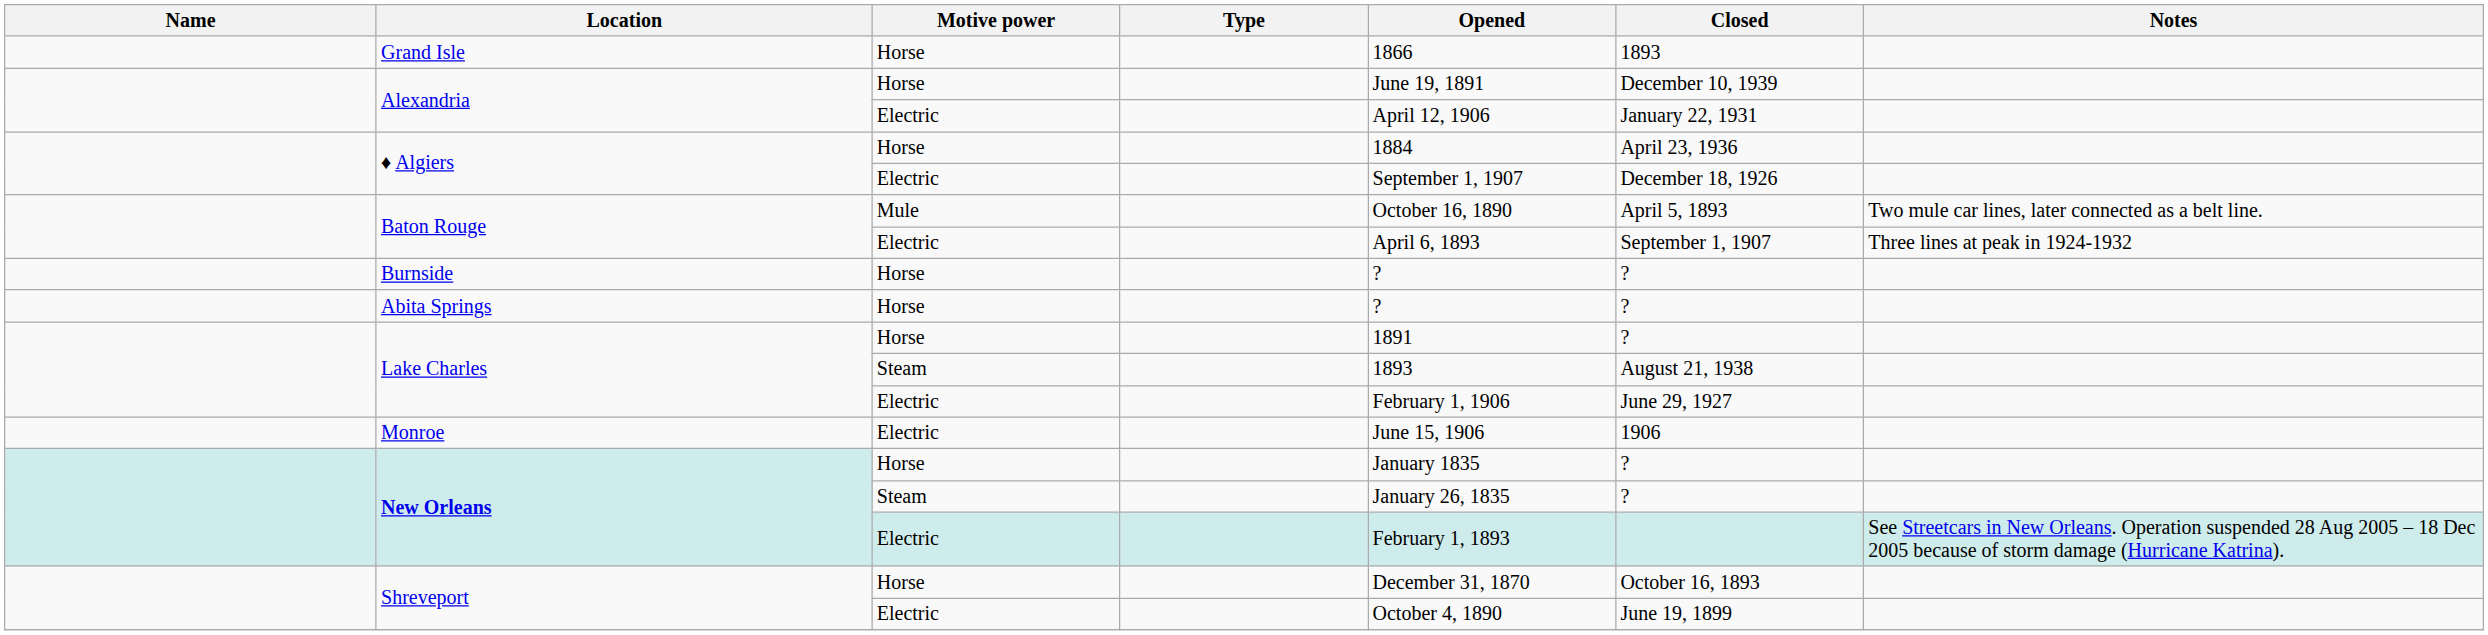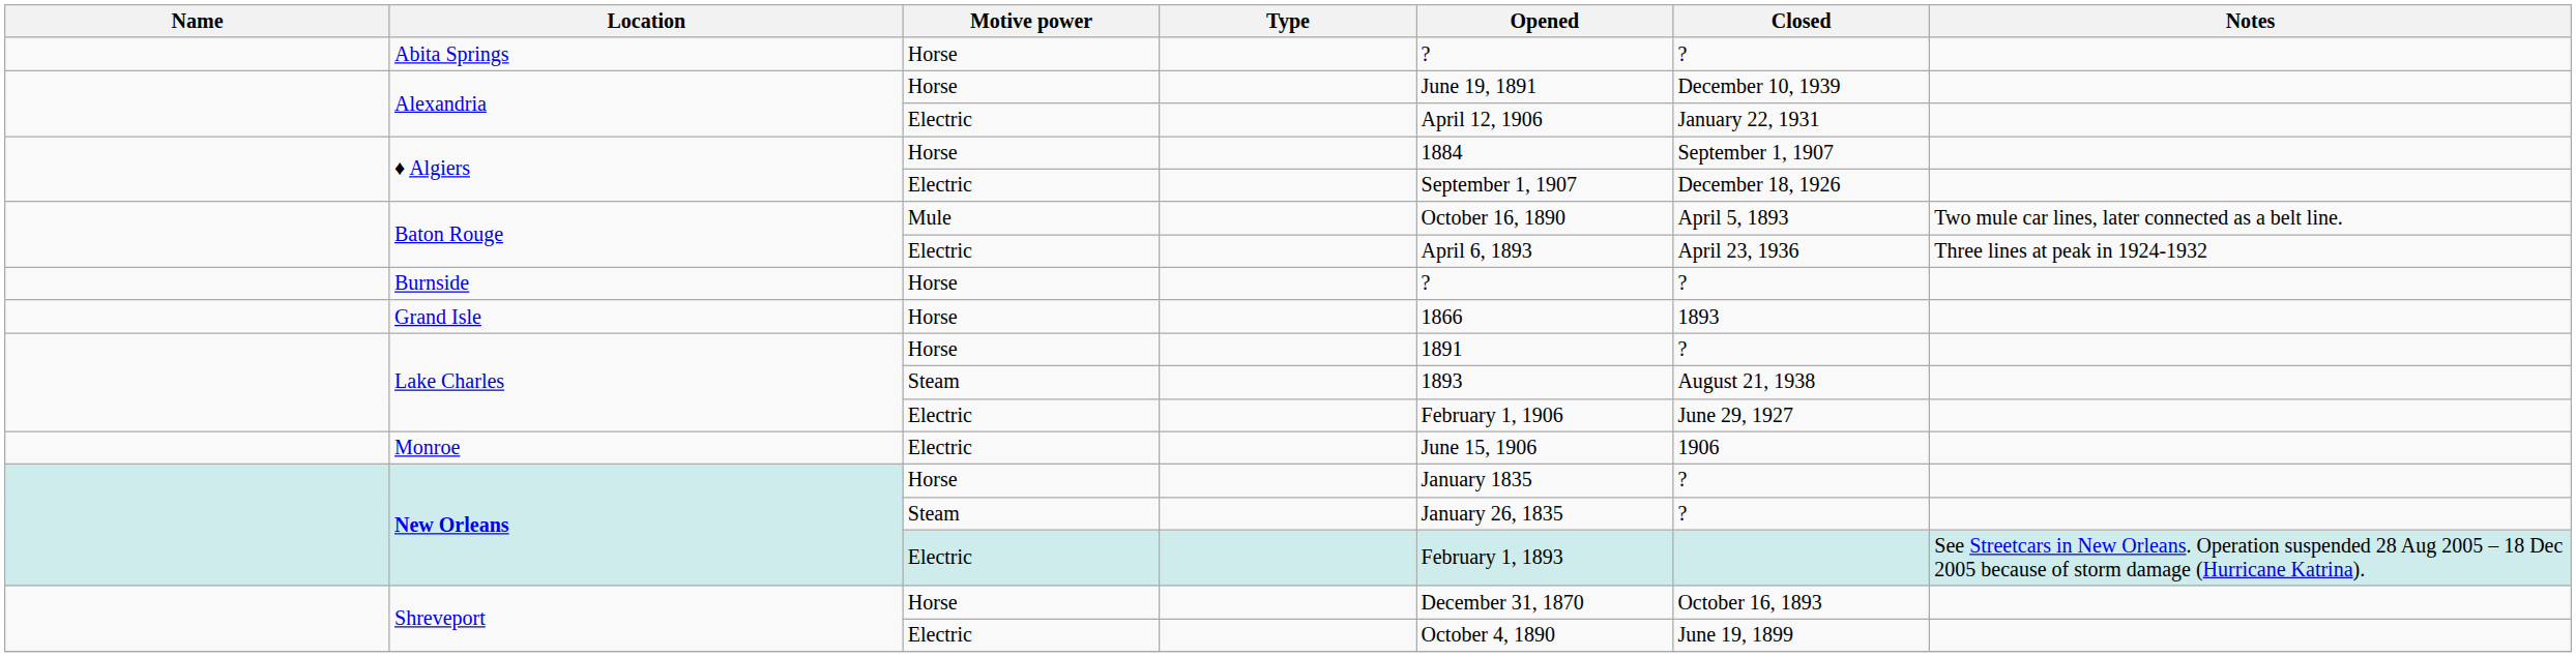rows swapped: Abita Springs <-> Grand Isle
♦ Algiers / Horse | Closed: April 23, 1936 -> September 1, 1907
Baton Rouge / Electric | Closed: September 1, 1907 -> April 23, 1936
